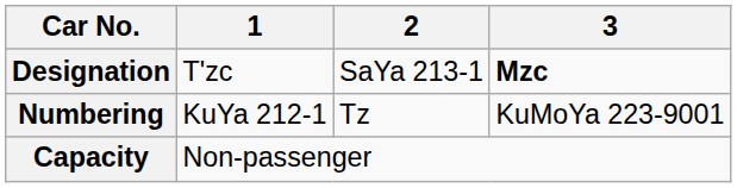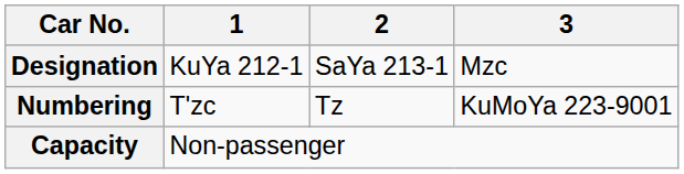Designation | 1: T'zc -> KuYa 212-1
Designation | 3: bold -> normal
Numbering | 1: KuYa 212-1 -> T'zc
